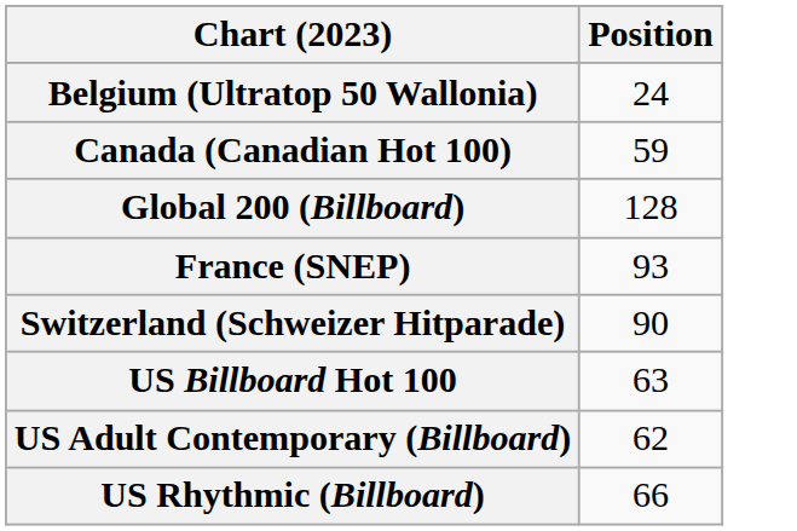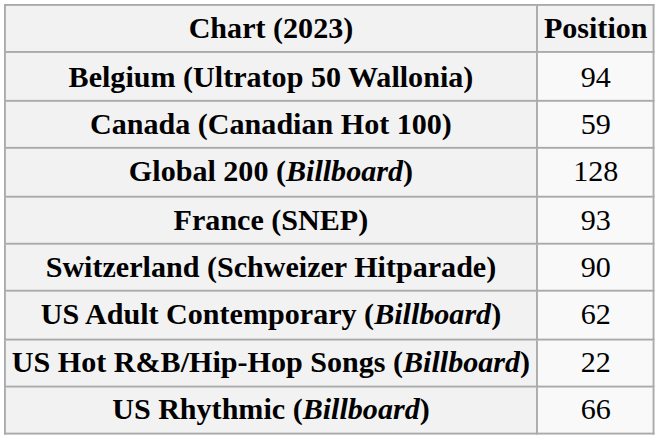Belgium (Ultratop 50 Wallonia) | Position: 24 -> 94
- row: US Billboard Hot 100 | 63
+ row: US Hot R&B/Hip-Hop Songs (Billboard) | 22
